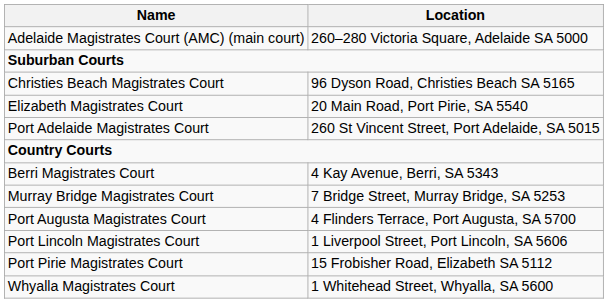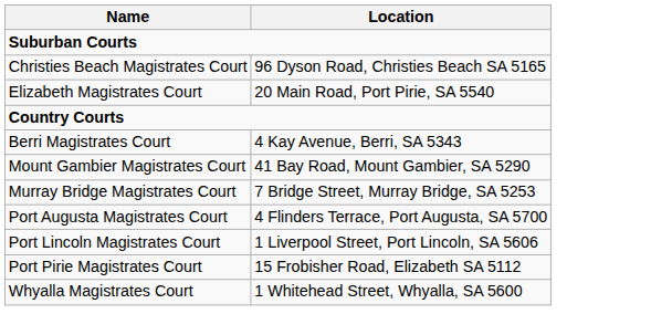- row: Adelaide Magistrates Court (AMC) (main court) | 260–280 Victoria Square, Adelaide SA 5000
- row: Port Adelaide Magistrates Court | 260 St Vincent Street, Port Adelaide, SA 5015
+ row: Mount Gambier Magistrates Court | 41 Bay Road, Mount Gambier, SA 5290
